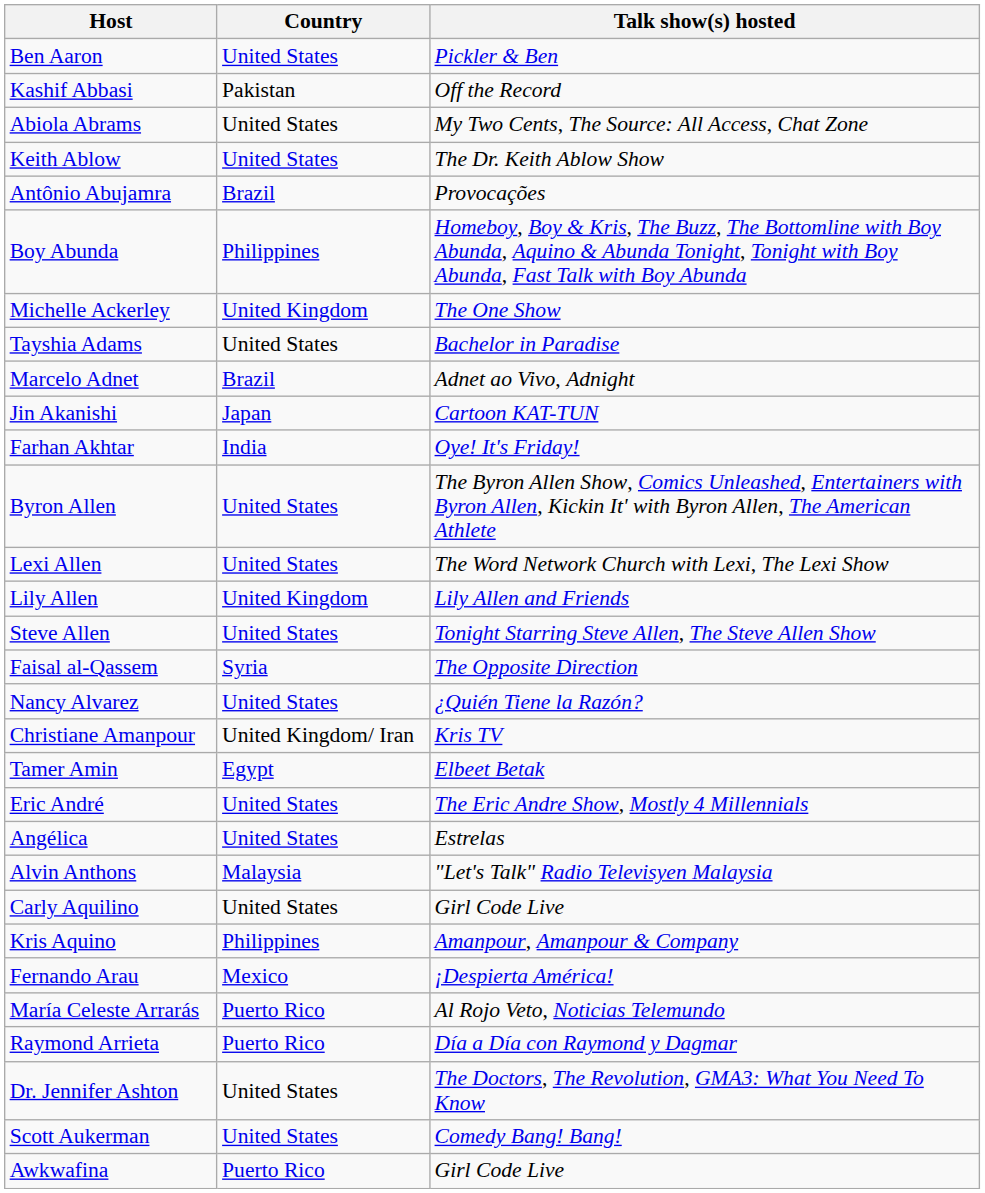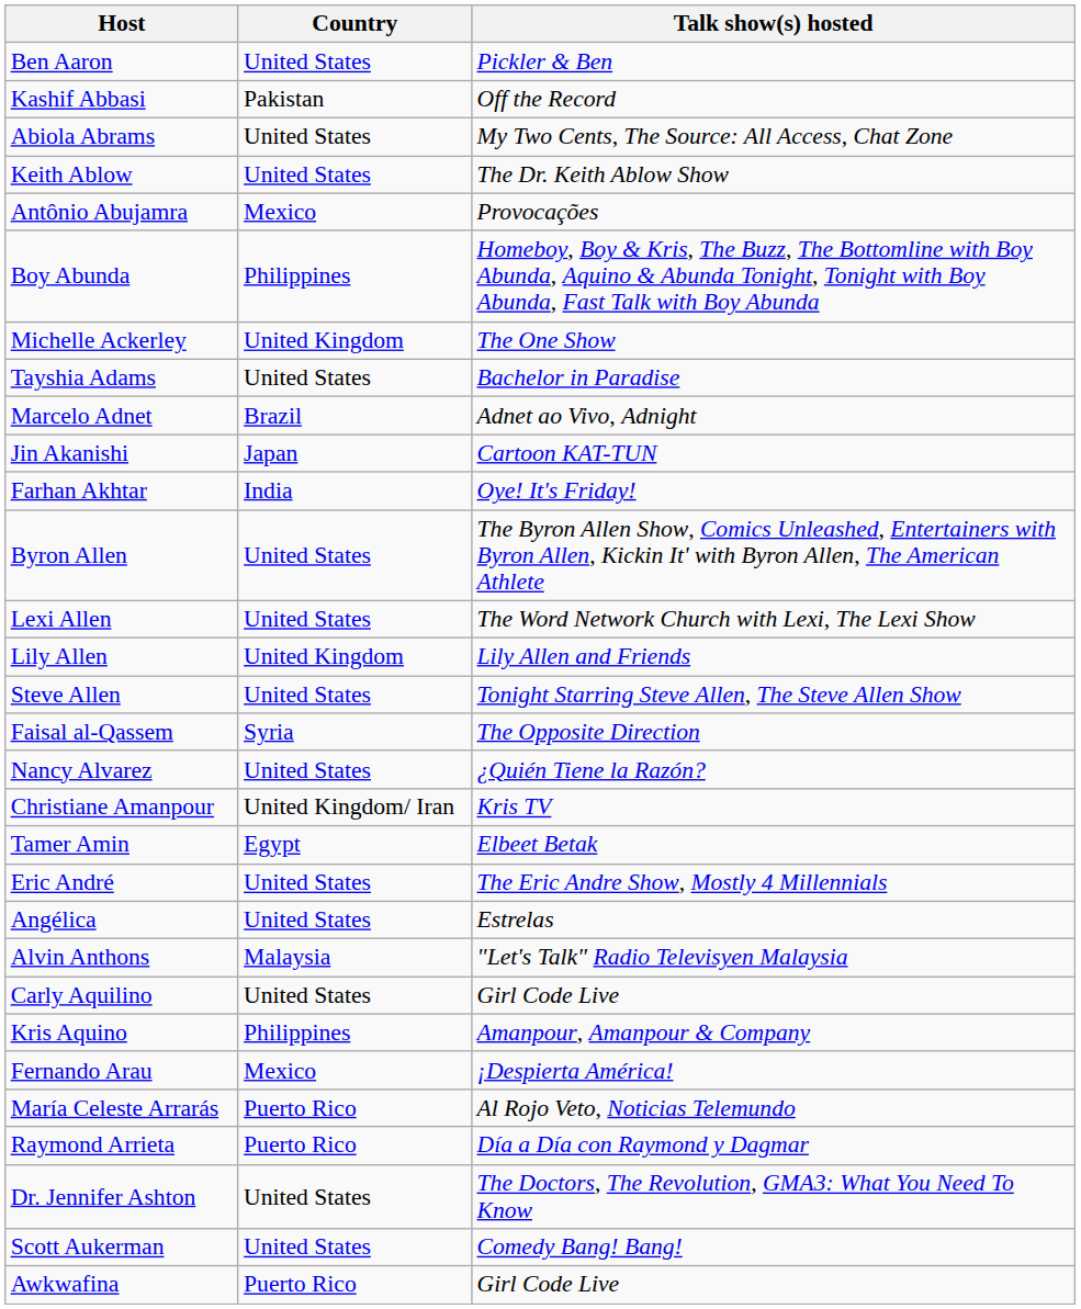Antônio Abujamra | Country: Brazil -> Mexico
